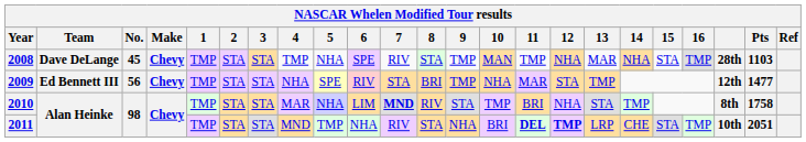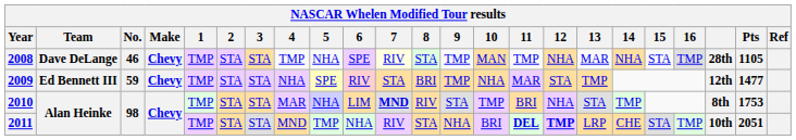2008 | No.: 45 -> 46
2008 | 7: no background -> lightyellow background
2008 | Pts: 1103 -> 1105
2009 | No.: 56 -> 59
2010 | Pts: 1758 -> 1753
